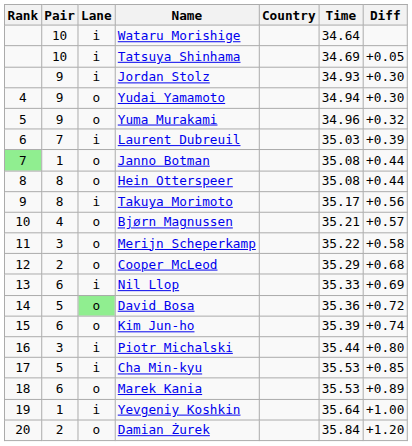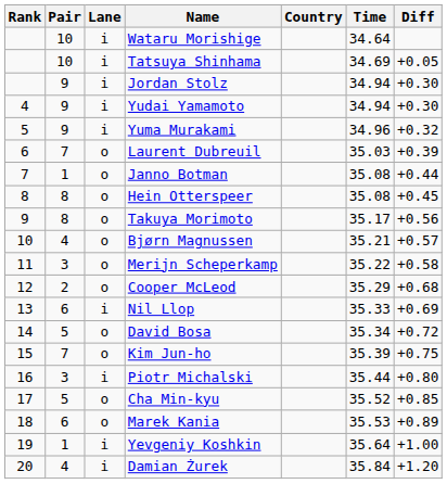Jordan Stolz | Time: 34.93 -> 34.94
Yudai Yamamoto | Lane: o -> i
Yuma Murakami | Lane: o -> i
Laurent Dubreuil | Lane: i -> o
Janno Botman | Rank: lightgreen background -> no background
Hein Otterspeer | Diff: +0.44 -> +0.45
Takuya Morimoto | Lane: i -> o
David Bosa | Lane: lightgreen background -> no background
David Bosa | Time: 35.36 -> 35.34
Kim Jun-ho | Pair: 6 -> 7
Kim Jun-ho | Diff: +0.74 -> +0.75
Cha Min-kyu | Lane: i -> o
Cha Min-kyu | Time: 35.53 -> 35.52
Damian Żurek | Pair: 2 -> 4
Damian Żurek | Lane: o -> i
